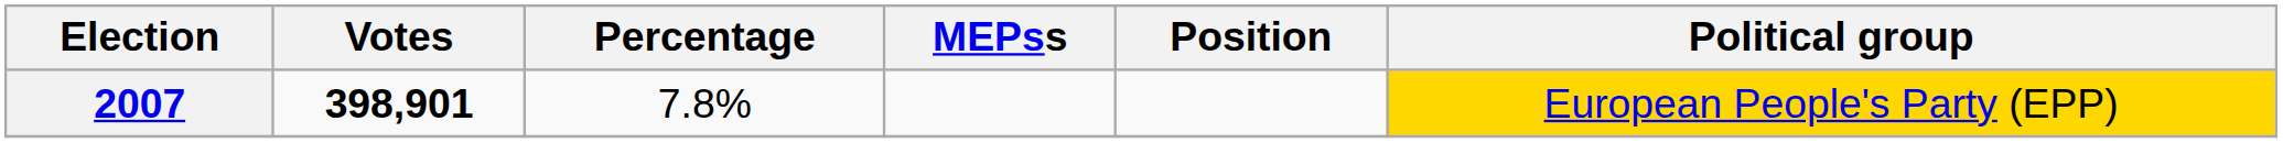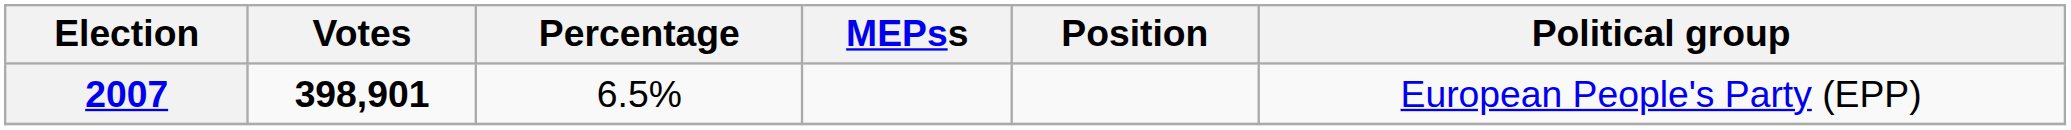2007 | Percentage: 7.8% -> 6.5%
2007 | Political group: gold background -> no background
